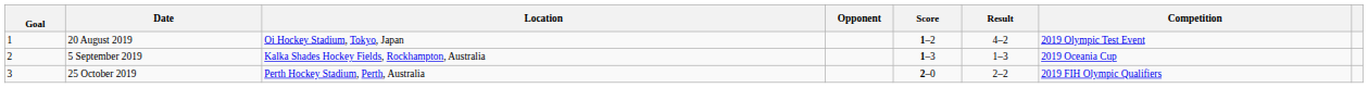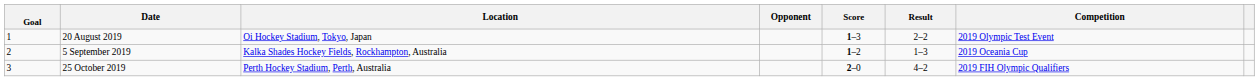20 August 2019 | Score: 1–2 -> 1–3
20 August 2019 | Result: 4–2 -> 2–2
5 September 2019 | Score: 1–3 -> 1–2
25 October 2019 | Result: 2–2 -> 4–2
